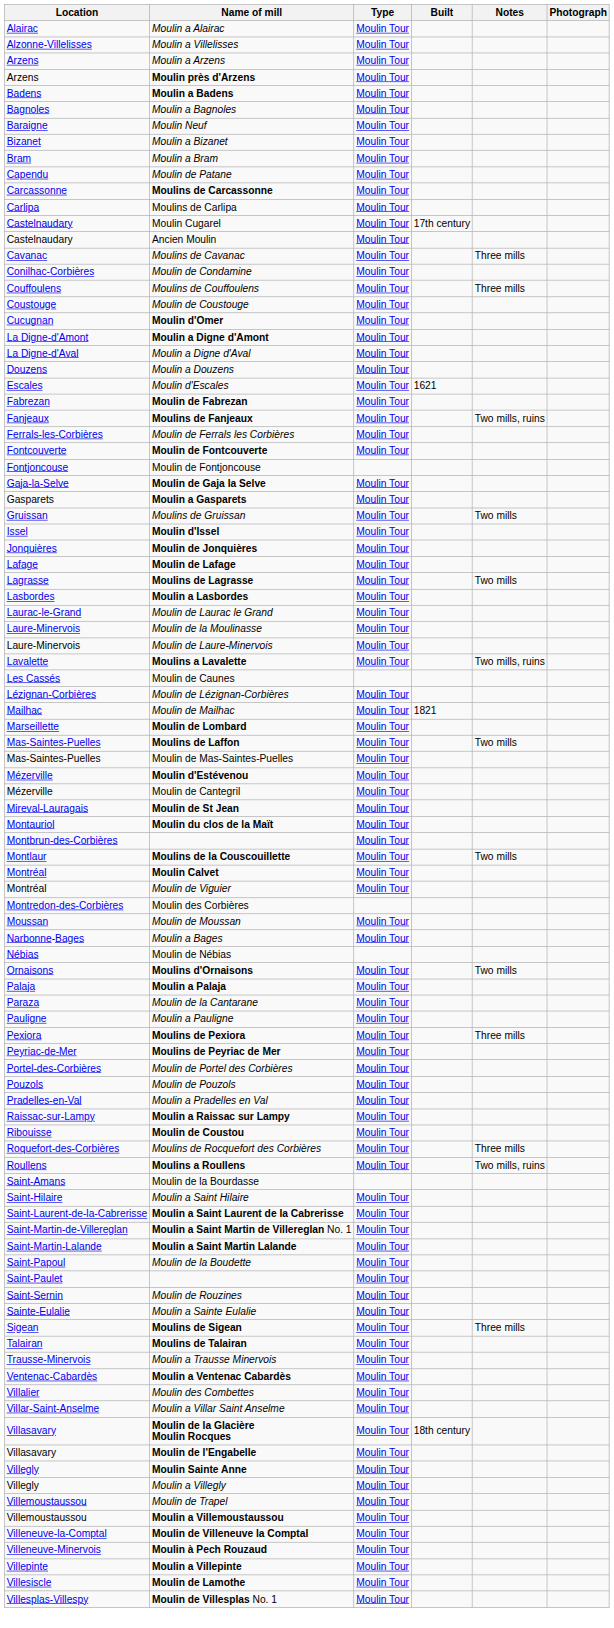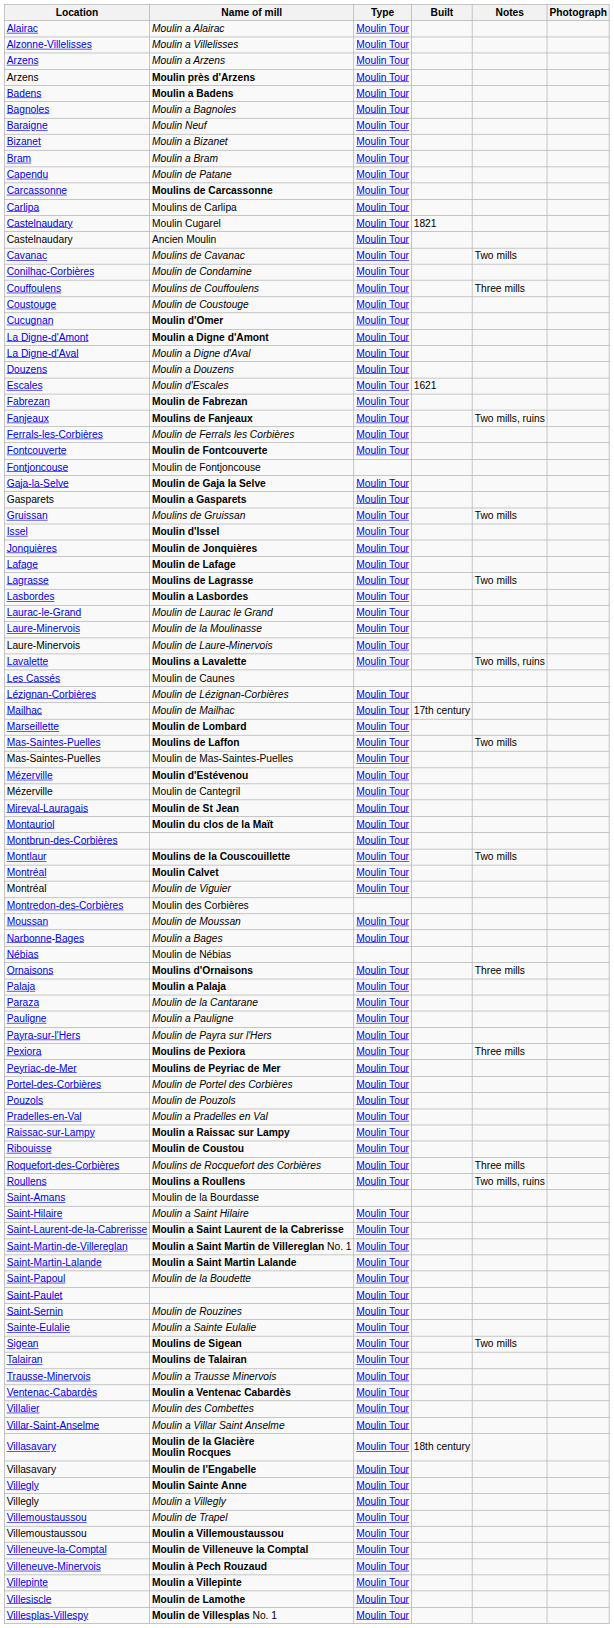Moulin Cugarel | Built: 17th century -> 1821
Moulins de Cavanac | Notes: Three mills -> Two mills
Moulin de Mailhac | Built: 1821 -> 17th century
Moulins d'Ornaisons | Notes: Two mills -> Three mills
+ row: Payra-sur-l'Hers | Moulin de Payra sur l'Hers | Moulin Tour
Moulins de Sigean | Notes: Three mills -> Two mills
